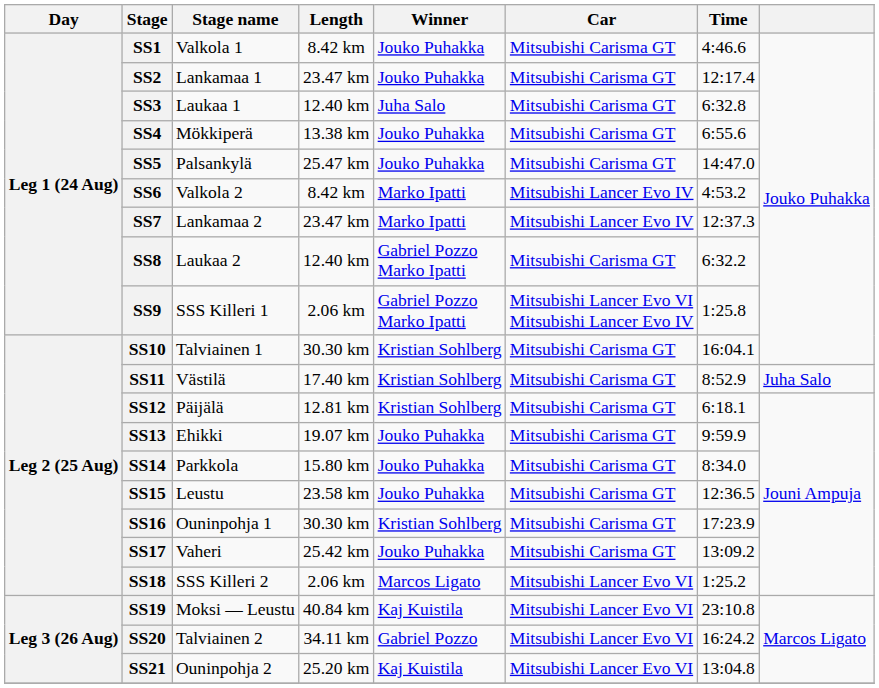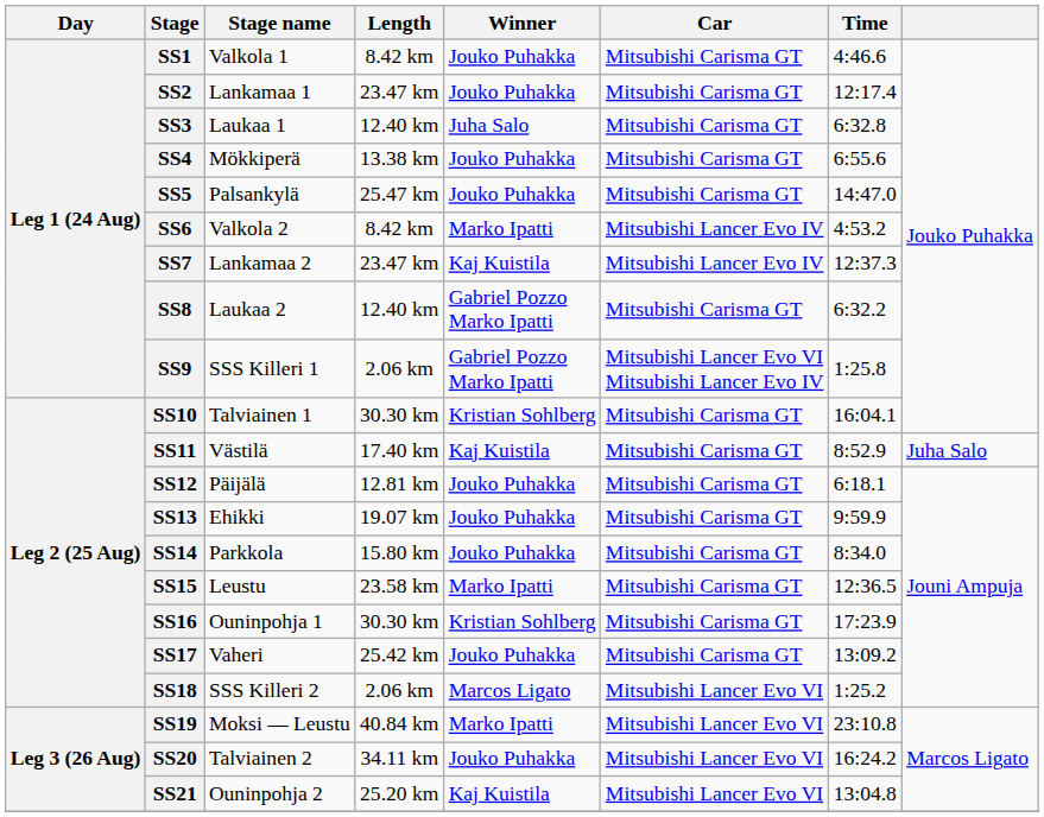SS7 | Winner: Marko Ipatti -> Kaj Kuistila
SS11 | Winner: Kristian Sohlberg -> Kaj Kuistila
SS12 | Winner: Kristian Sohlberg -> Jouko Puhakka
SS15 | Winner: Jouko Puhakka -> Marko Ipatti
SS19 | Winner: Kaj Kuistila -> Marko Ipatti
SS20 | Winner: Gabriel Pozzo -> Jouko Puhakka
